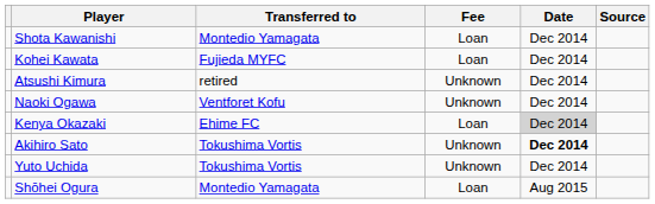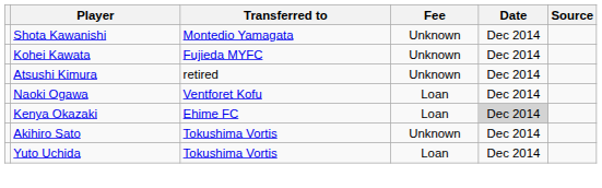Shota Kawanishi | Fee: Loan -> Unknown
Kohei Kawata | Fee: Loan -> Unknown
Naoki Ogawa | Fee: Unknown -> Loan
Akihiro Sato | Date: bold -> normal
Yuto Uchida | Fee: Unknown -> Loan
- row: Shōhei Ogura | Montedio Yamagata | Loan | Aug 2015
